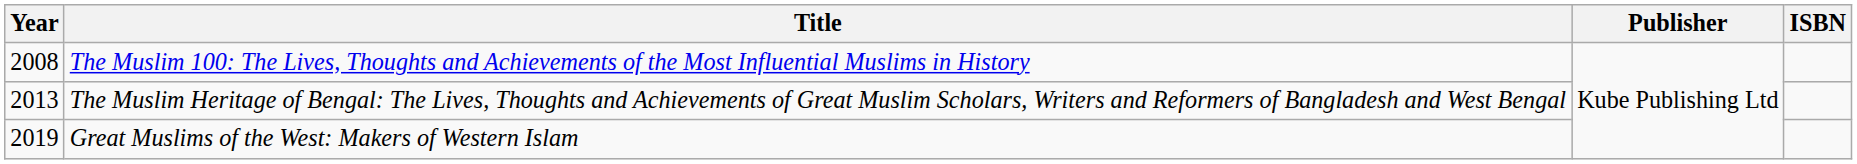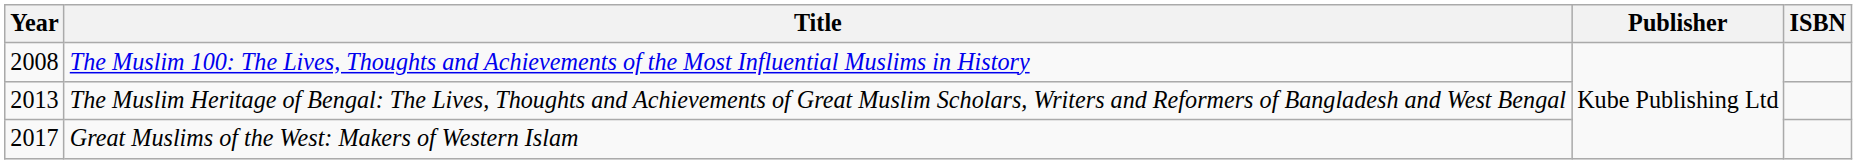Great Muslims of the West: Makers of Western Islam | Year: 2019 -> 2017
